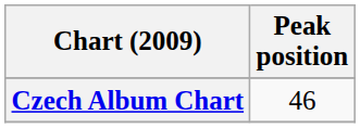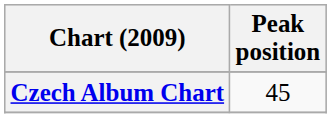Czech Album Chart | Peak position: 46 -> 45
